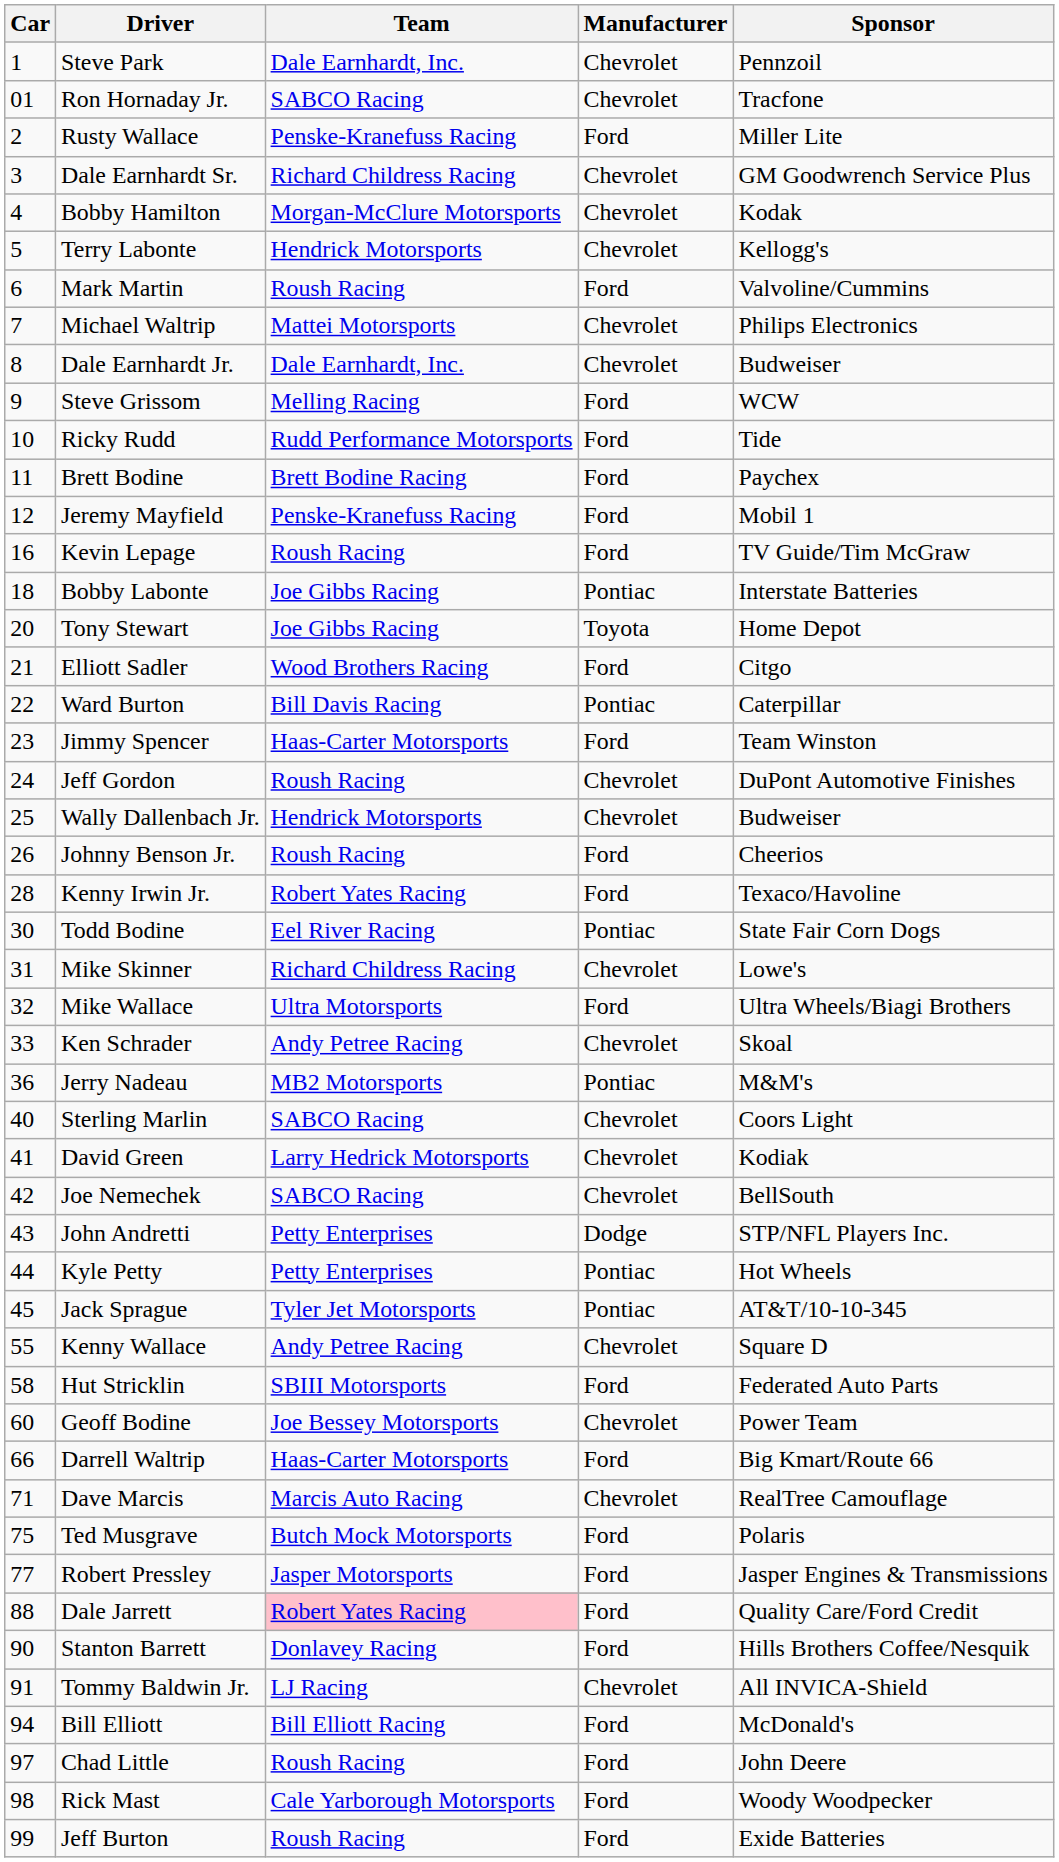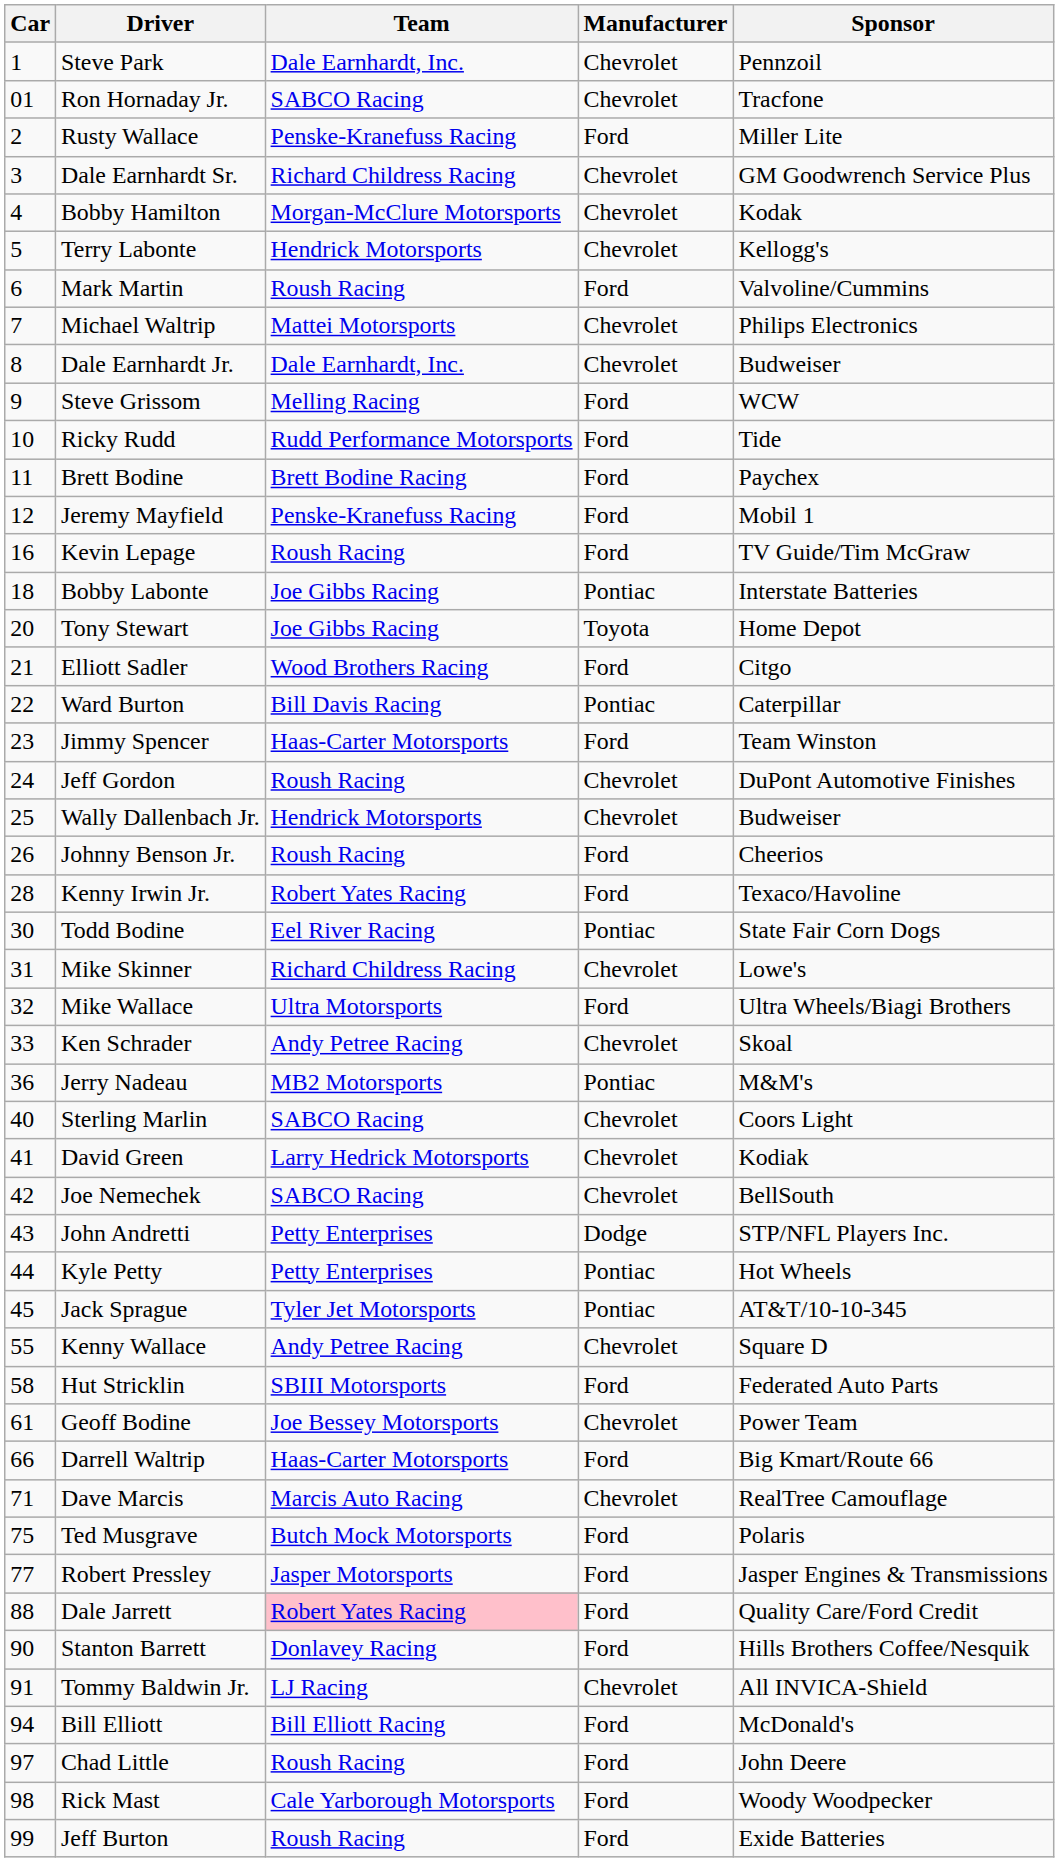Geoff Bodine | Car: 60 -> 61
